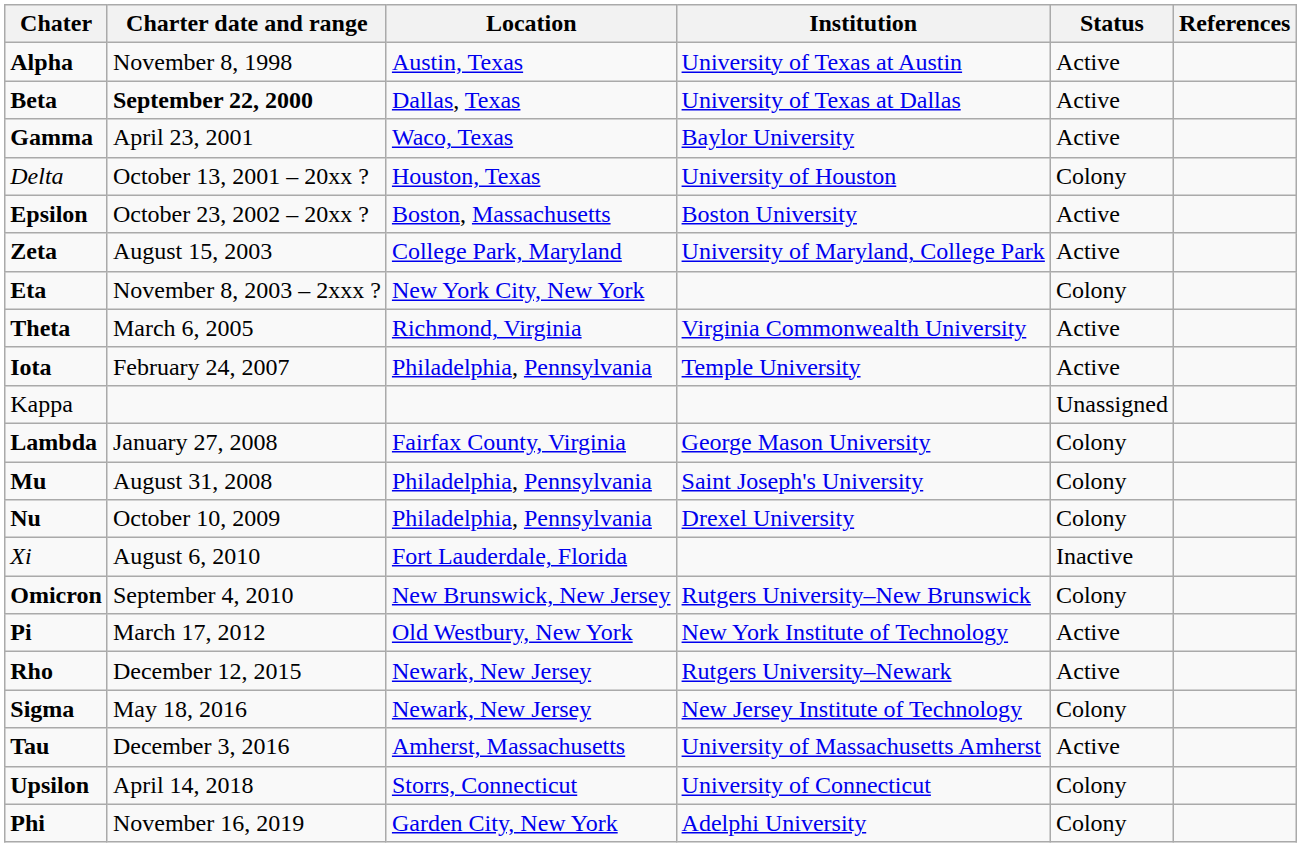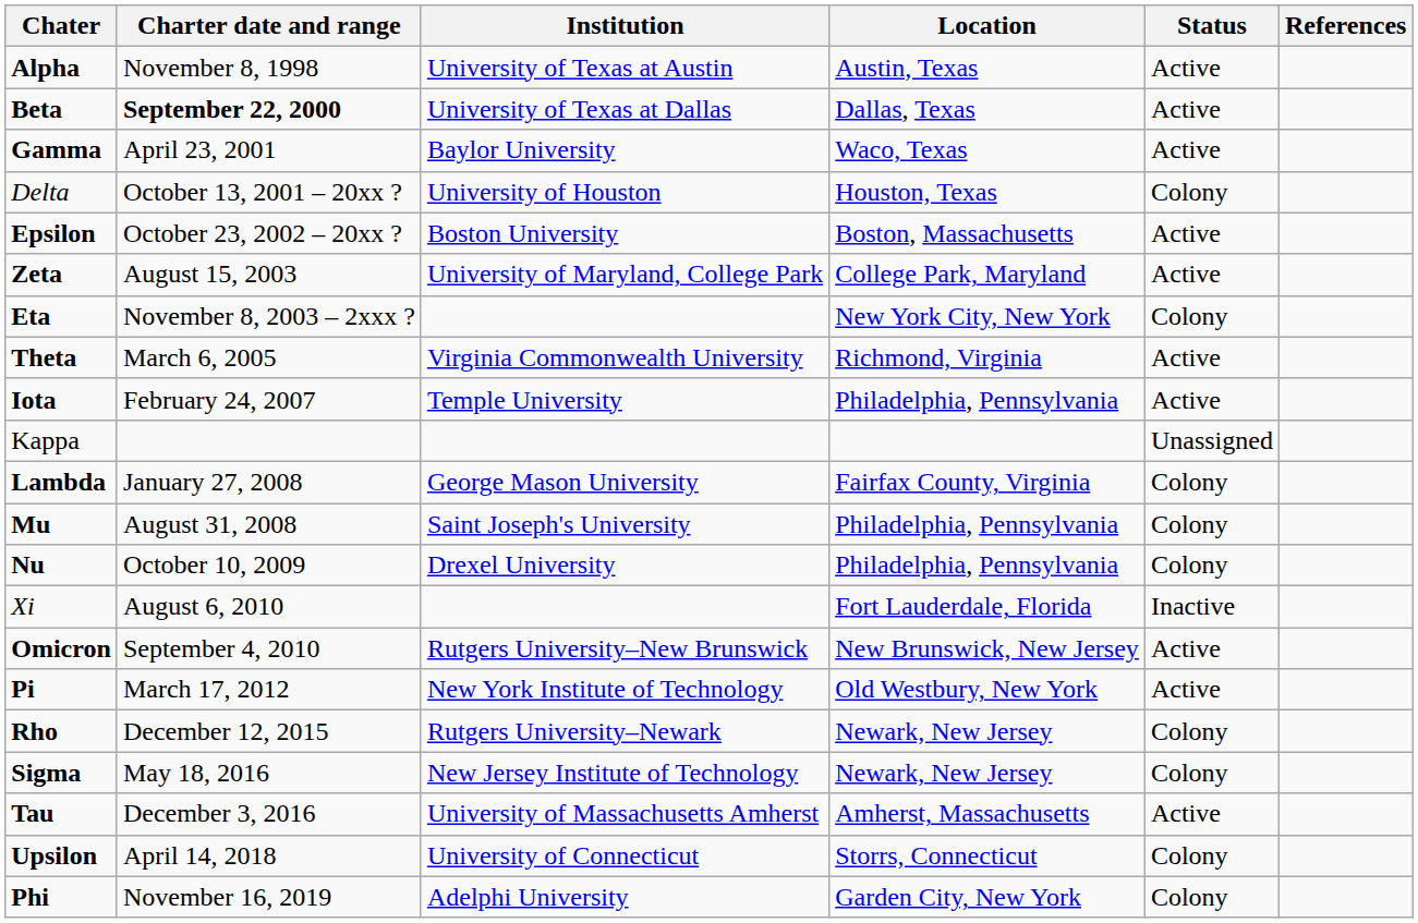columns swapped: Institution <-> Location
Omicron | Status: Colony -> Active
Rho | Status: Active -> Colony
